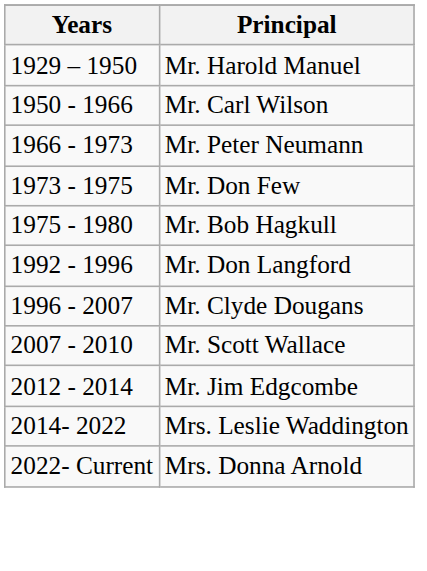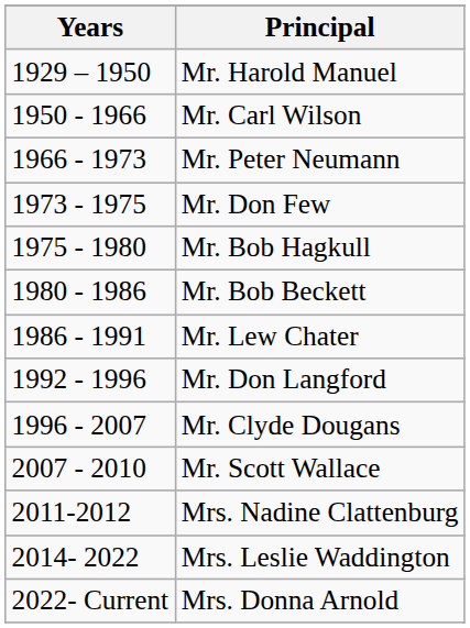+ row: 1980 - 1986 | Mr. Bob Beckett
+ row: 1986 - 1991 | Mr. Lew Chater
+ row: 2011-2012 | Mrs. Nadine Clattenburg
- row: 2012 - 2014 | Mr. Jim Edgcombe
